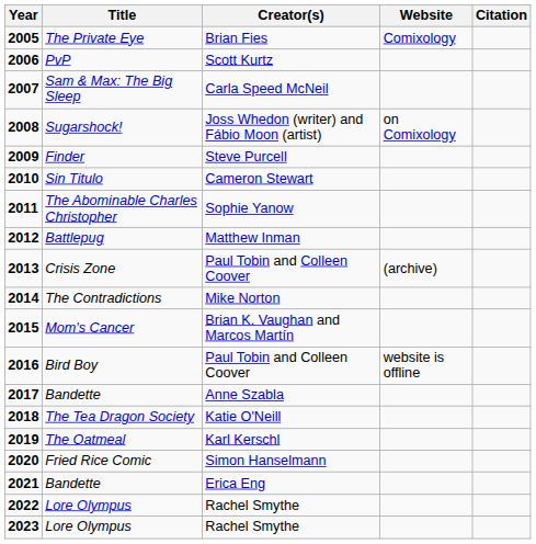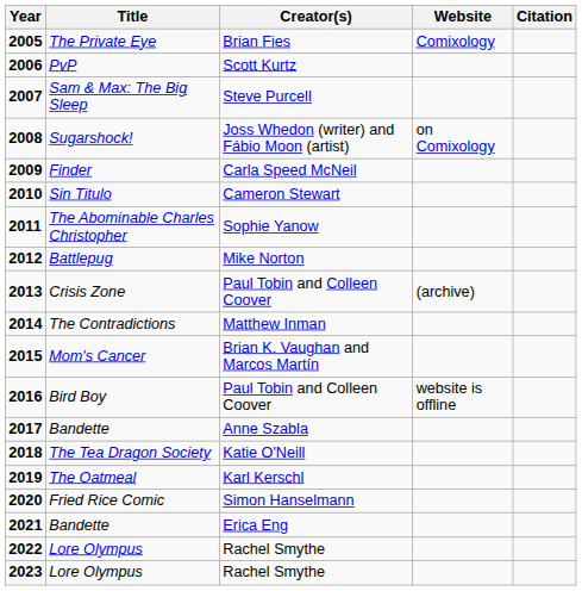2007 | Creator(s): Carla Speed McNeil -> Steve Purcell
2009 | Creator(s): Steve Purcell -> Carla Speed McNeil
2012 | Creator(s): Matthew Inman -> Mike Norton
2014 | Creator(s): Mike Norton -> Matthew Inman
